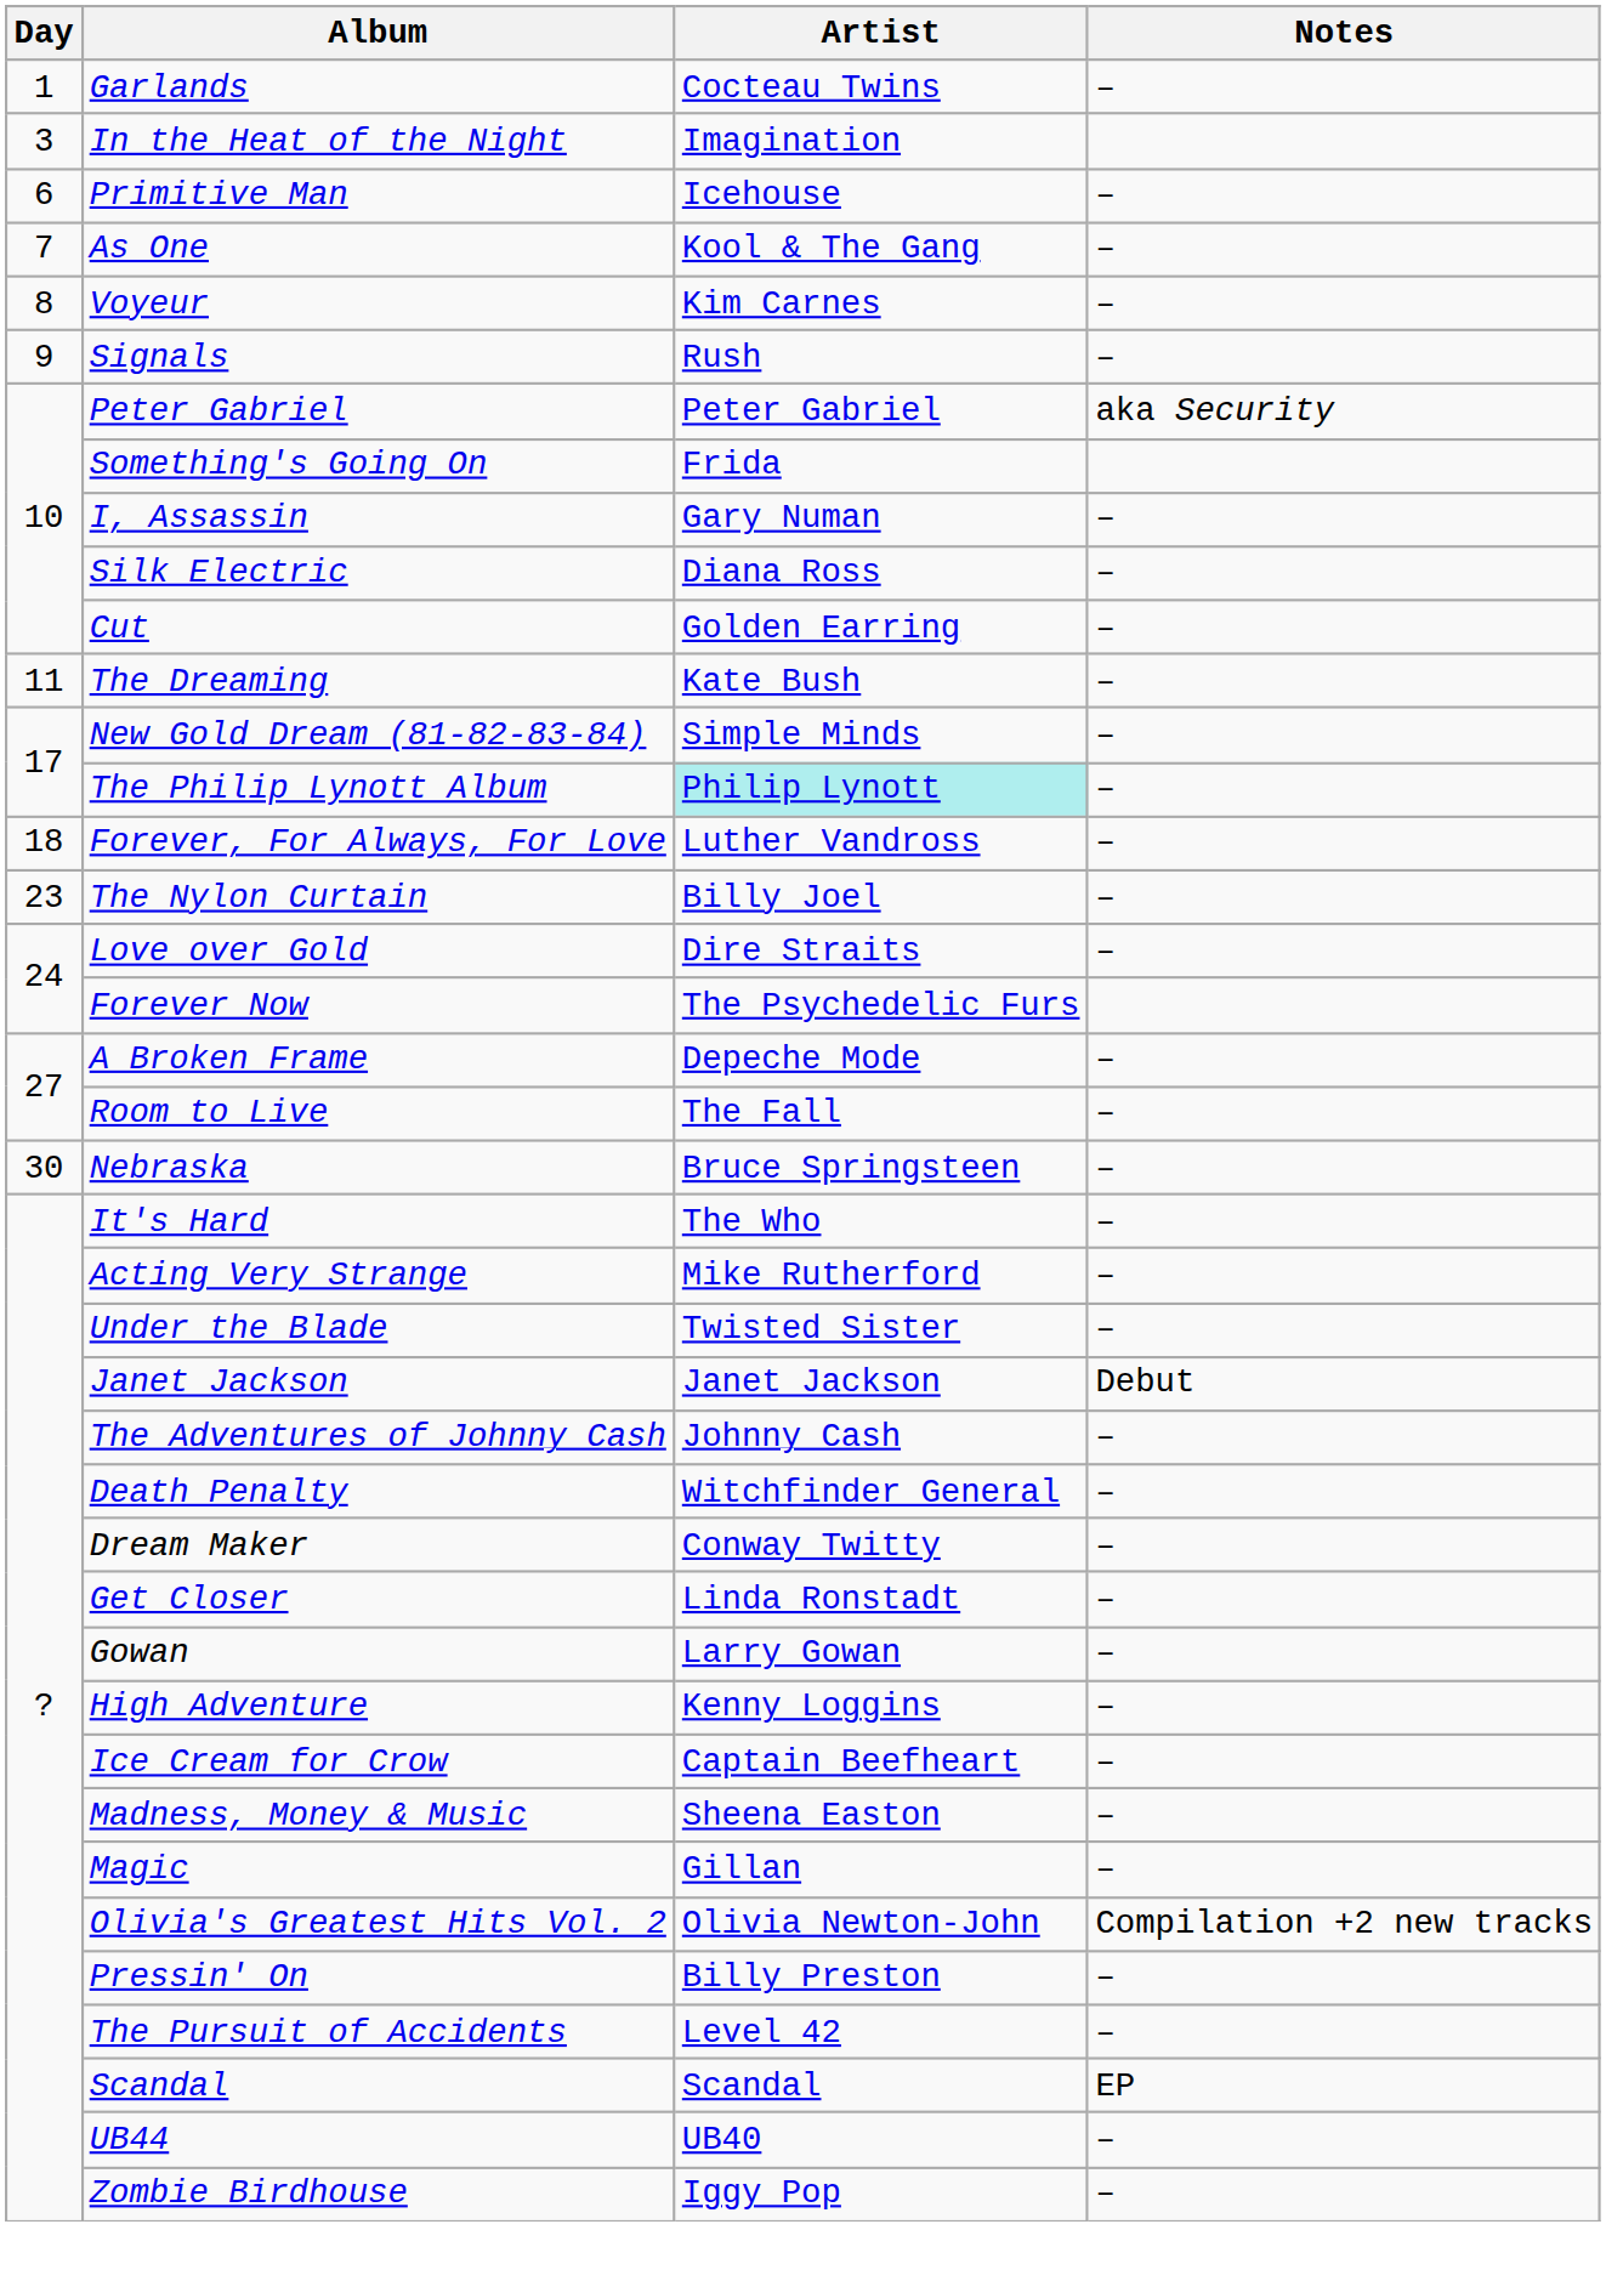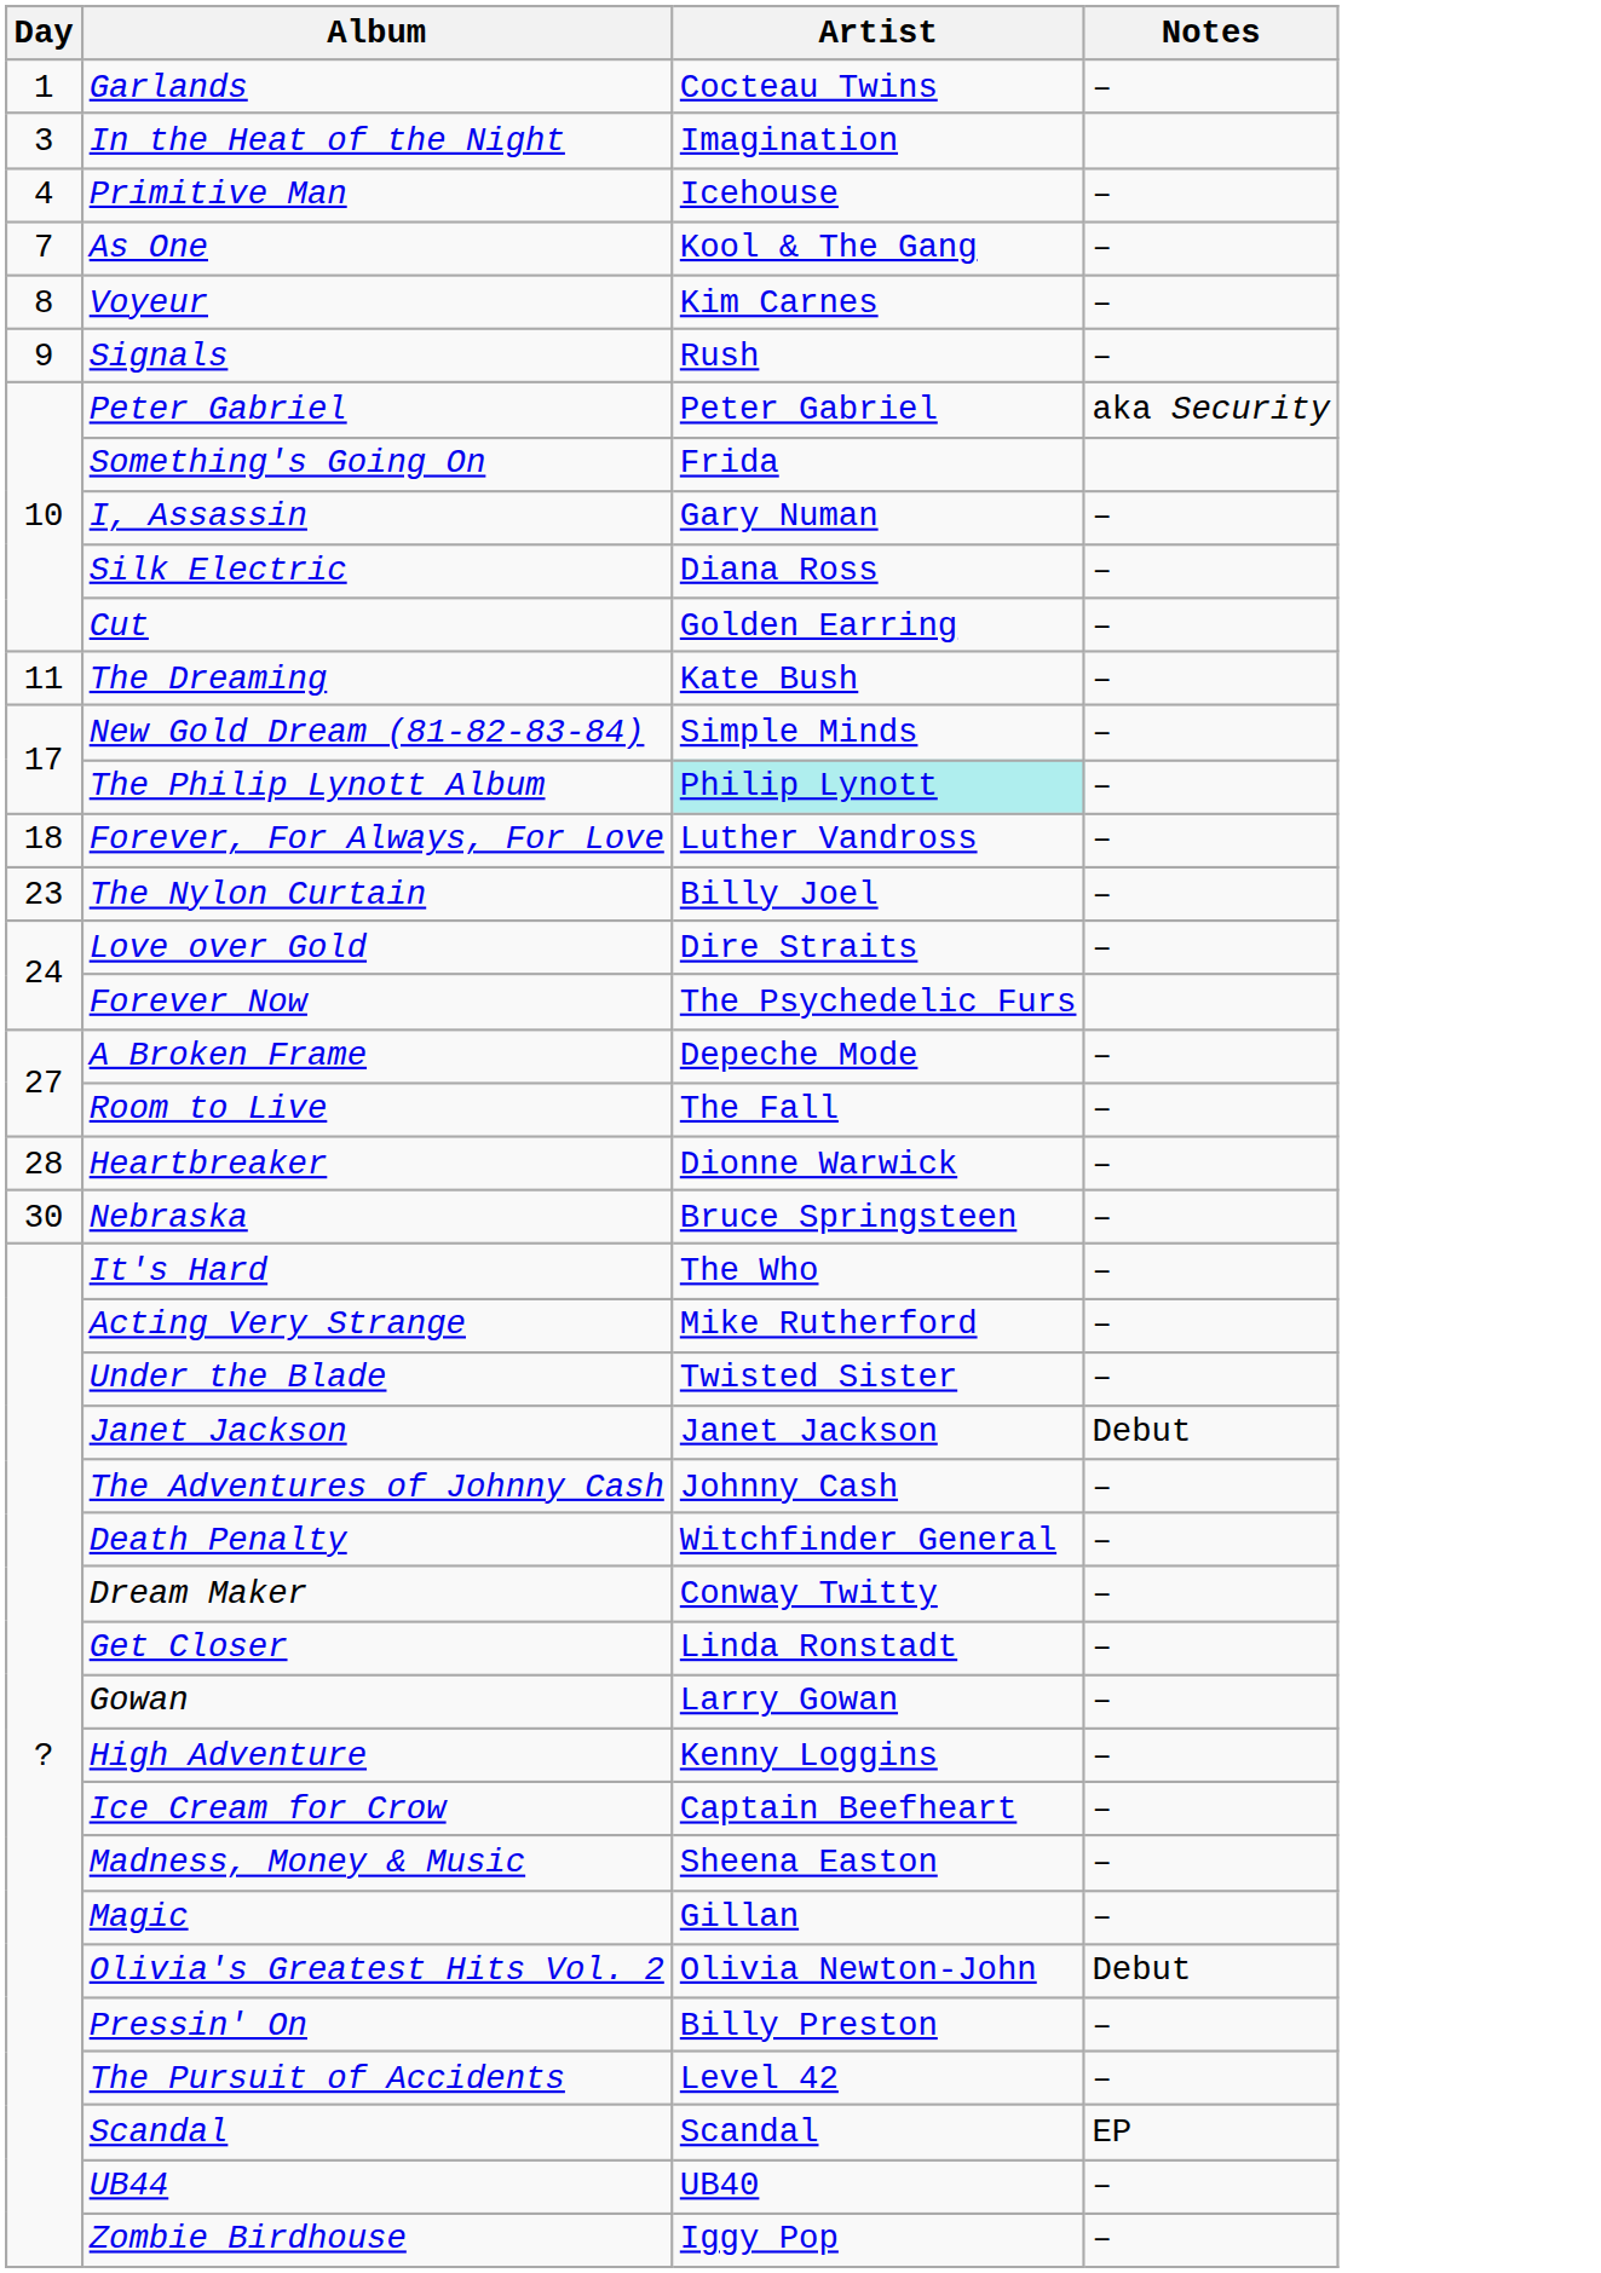Primitive Man | Day: 6 -> 4
+ row: 28 | Heartbreaker | Dionne Warwick | –
Olivia's Greatest Hits Vol. 2 | Notes: Compilation +2 new tracks -> Debut
